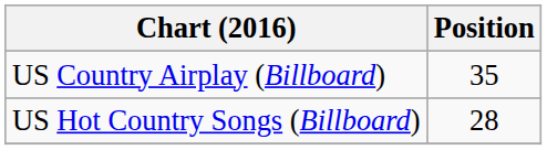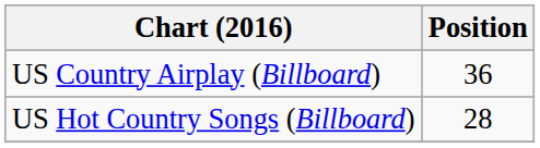US Country Airplay (Billboard) | Position: 35 -> 36
